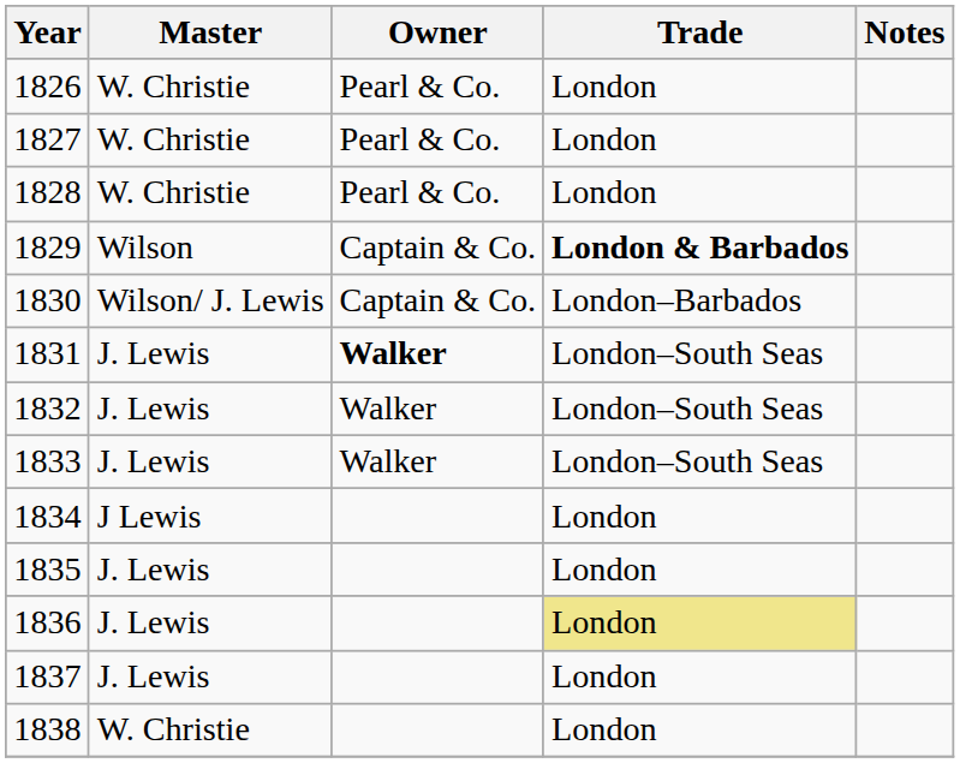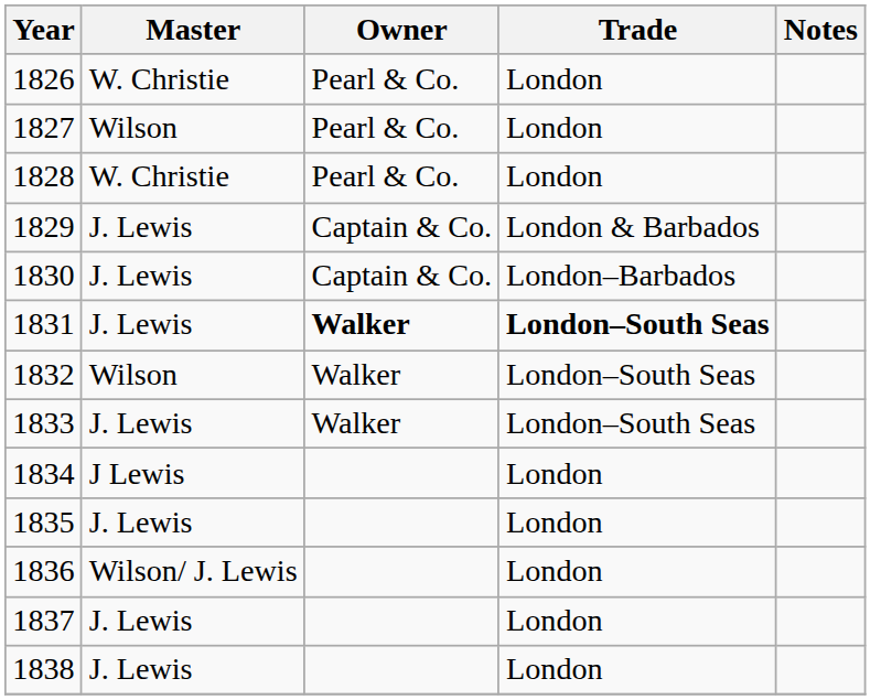1827 | Master: W. Christie -> Wilson
1829 | Master: Wilson -> J. Lewis
1829 | Trade: bold -> normal
1830 | Master: Wilson/ J. Lewis -> J. Lewis
1831 | Trade: normal -> bold
1832 | Master: J. Lewis -> Wilson
1836 | Master: J. Lewis -> Wilson/ J. Lewis
1836 | Trade: khaki background -> no background
1838 | Master: W. Christie -> J. Lewis
